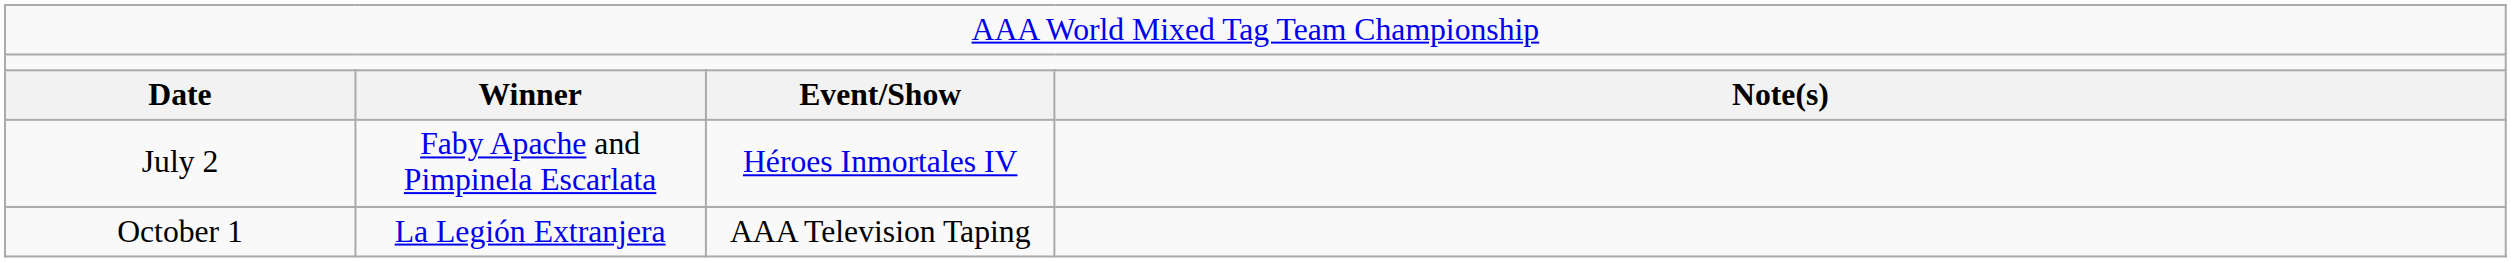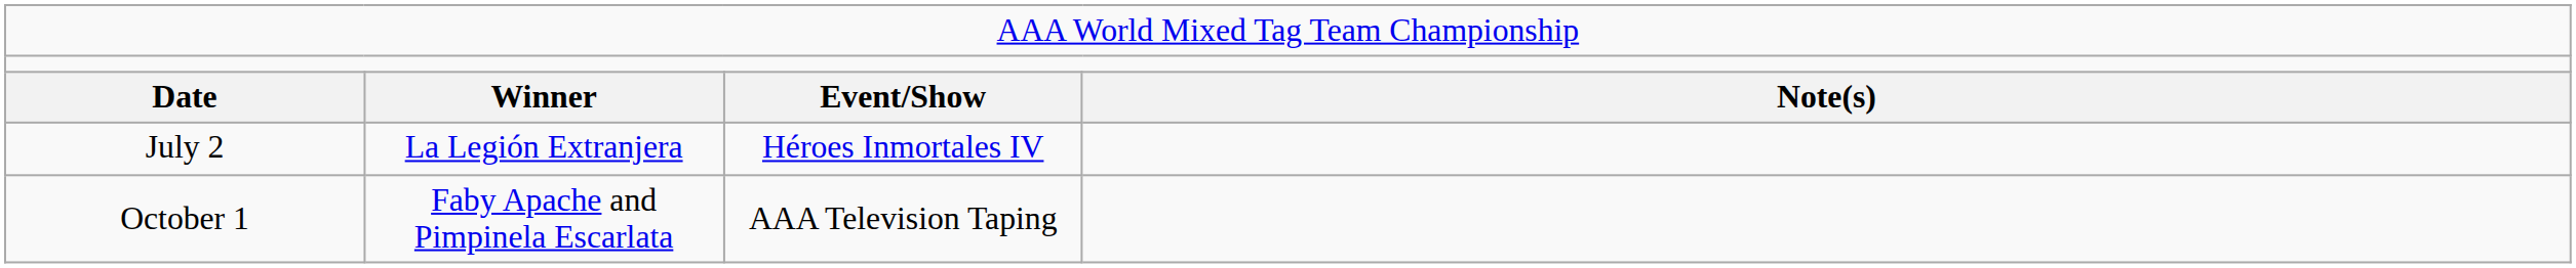July 2 | column 2: Faby Apache and Pimpinela Escarlata -> La Legión Extranjera
October 1 | column 2: La Legión Extranjera -> Faby Apache and Pimpinela Escarlata
